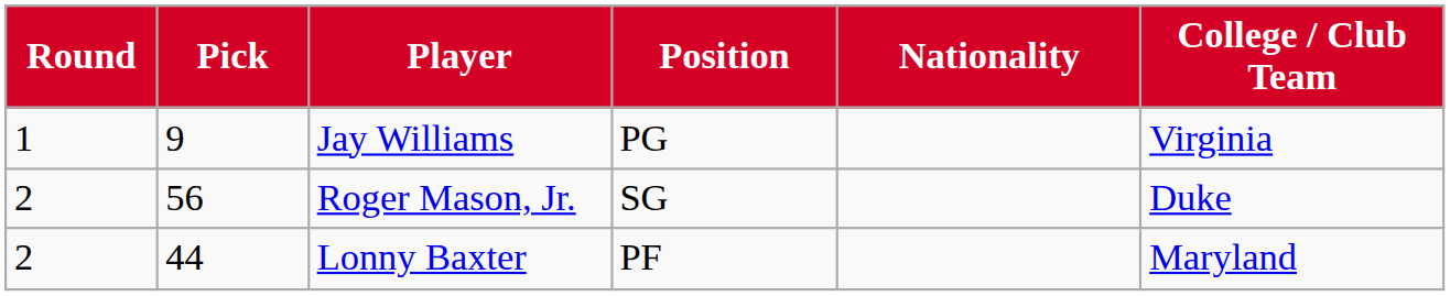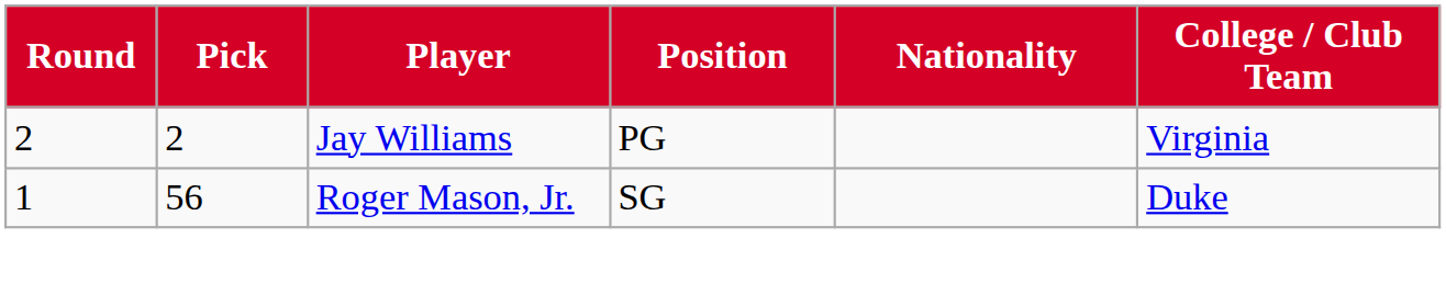Jay Williams | Round: 1 -> 2
Jay Williams | Pick: 9 -> 2
Roger Mason, Jr. | Round: 2 -> 1
- row: 2 | 44 | Lonny Baxter | PF | Maryland
